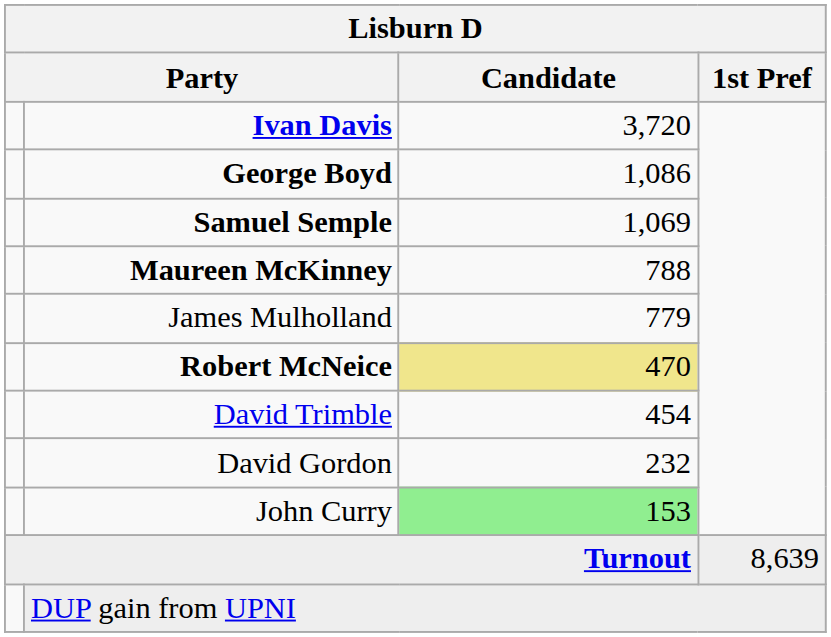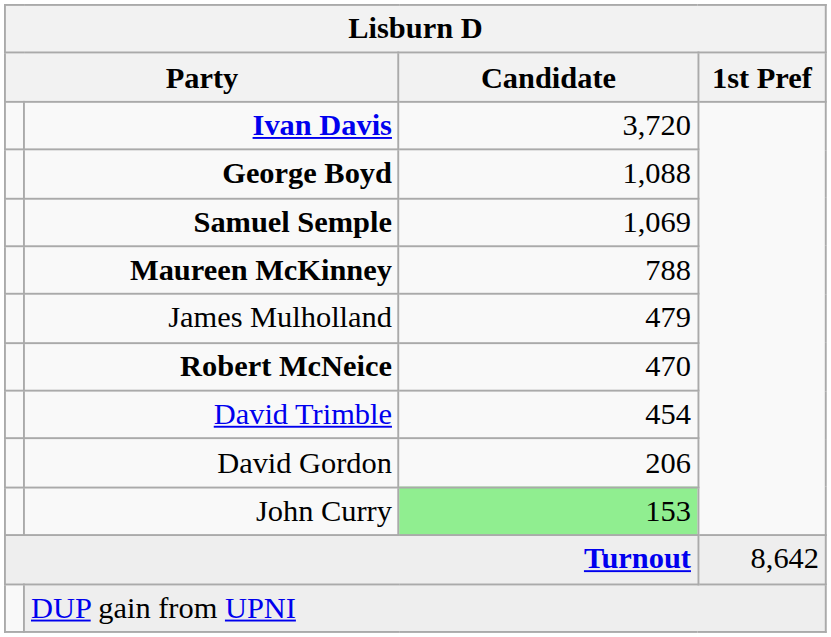George Boyd | Candidate: 1,086 -> 1,088
James Mulholland | Candidate: 779 -> 479
Robert McNeice | Candidate: khaki background -> no background
David Gordon | Candidate: 232 -> 206
Turnout | 1st Pref: 8,639 -> 8,642
